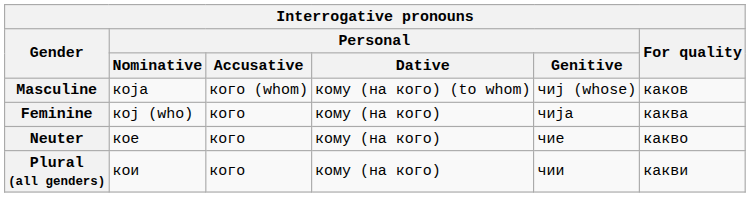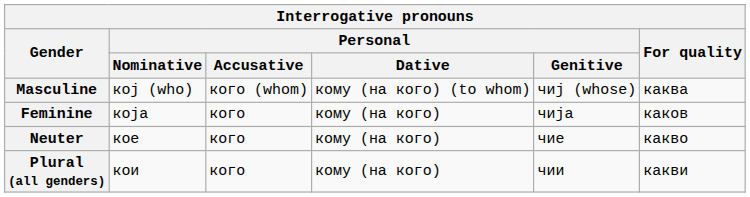Masculine | Personal / Nominative: која -> кој (who)
Masculine | For quality: каков -> каква
Feminine | Personal / Nominative: кој (who) -> која
Feminine | For quality: каква -> каков
